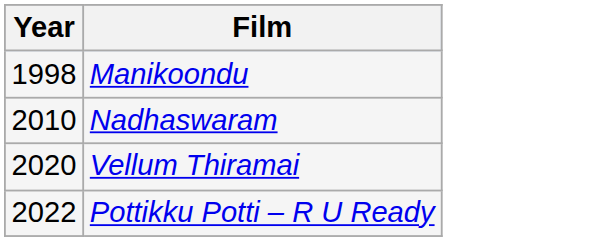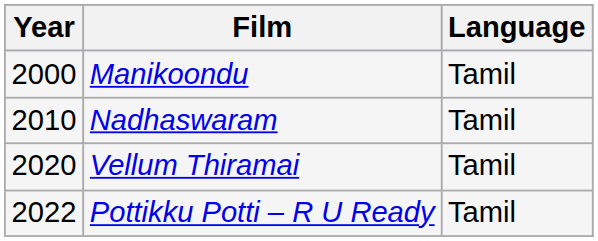+ column: Language | Tamil | Tamil | Tamil | Tamil
Manikoondu | Year: 1998 -> 2000
